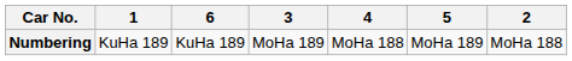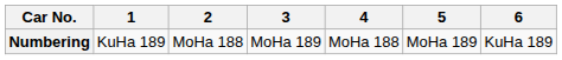columns swapped: 2 <-> 6
